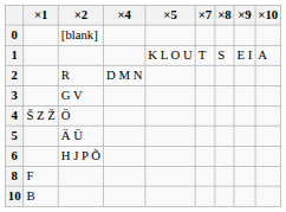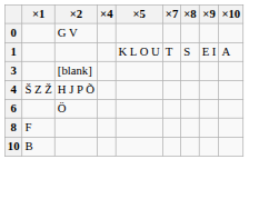0 | ×2: [blank] -> G V
- row: 2 | R | D M N
3 | ×2: G V -> [blank]
4 | ×2: Ö -> H J P Õ
- row: 5 | Ä Ü
6 | ×2: H J P Õ -> Ö
